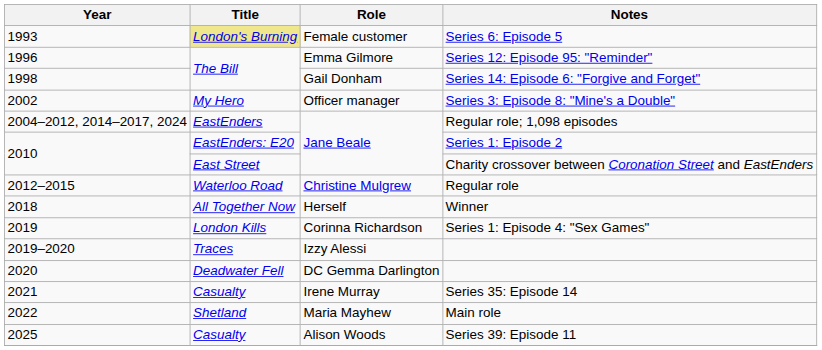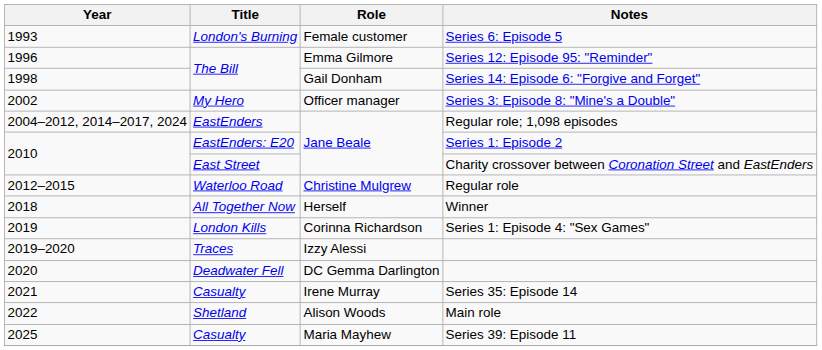Series 6: Episode 5 | Title: khaki background -> no background
Main role | Role: Maria Mayhew -> Alison Woods
Series 39: Episode 11 | Role: Alison Woods -> Maria Mayhew
